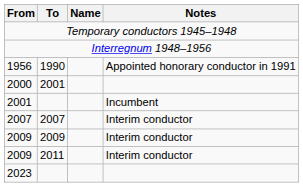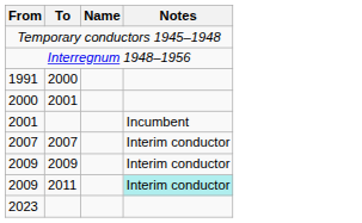- row: 1956 | 1990 | Appointed honorary conductor in 1991
+ row: 1991 | 2000
2009 / 2011 | Notes: no background -> paleturquoise background
